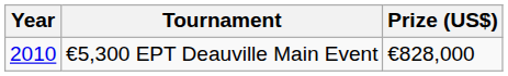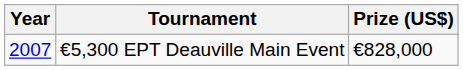€5,300 EPT Deauville Main Event | Year: 2010 -> 2007
